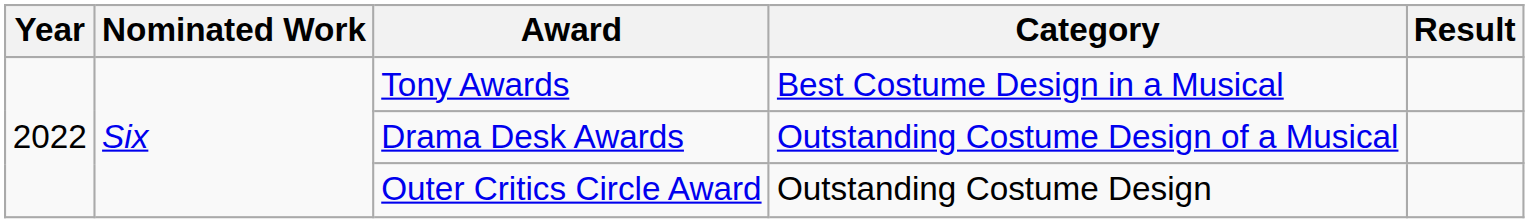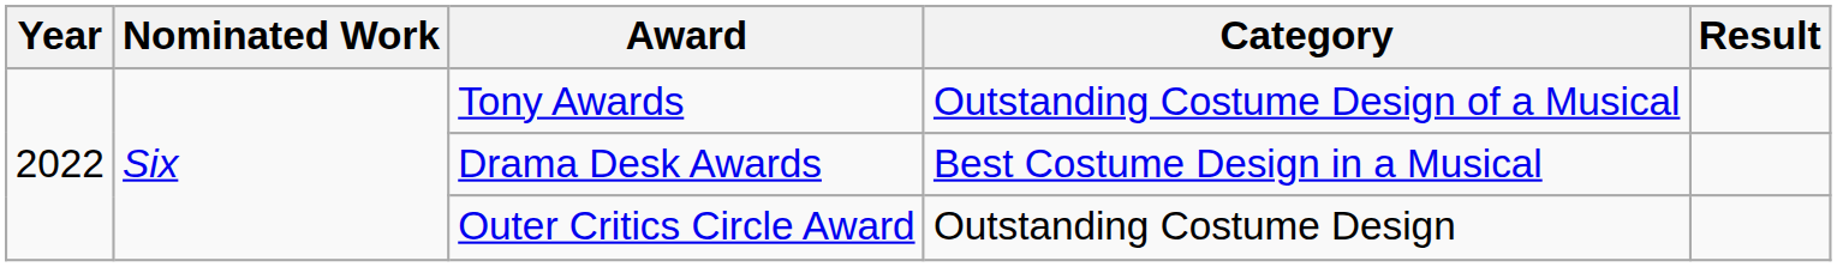Tony Awards | Category: Best Costume Design in a Musical -> Outstanding Costume Design of a Musical
Drama Desk Awards | Category: Outstanding Costume Design of a Musical -> Best Costume Design in a Musical
